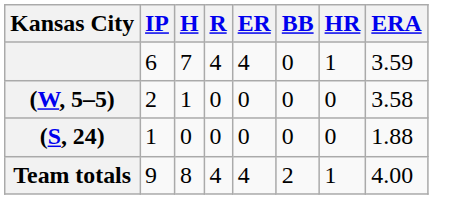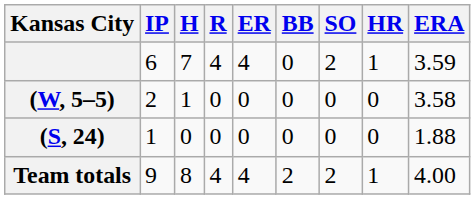+ column: SO | 2 | 0 | 0 | 2
